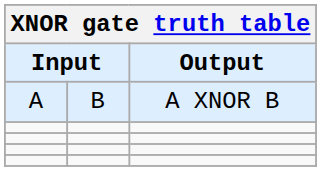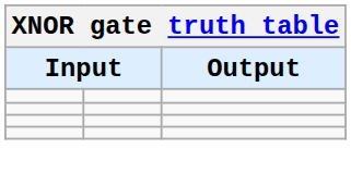- row: A | B | A XNOR B
